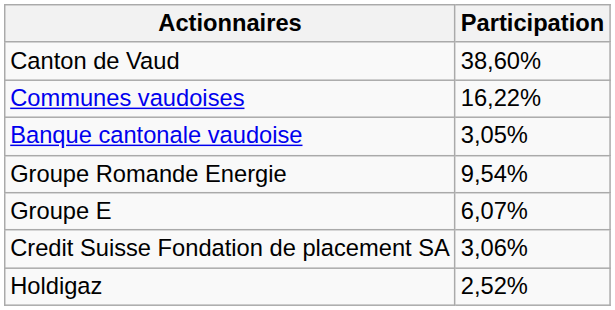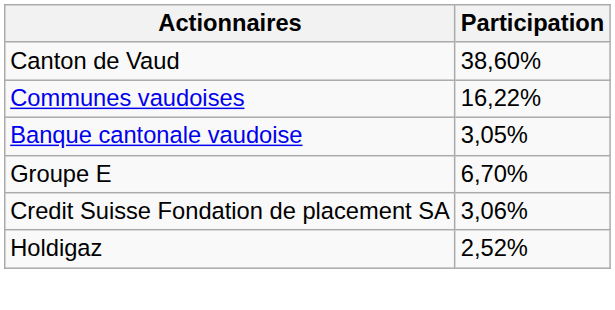- row: Groupe Romande Energie | 9,54%
Groupe E | Participation: 6,07% -> 6,70%
